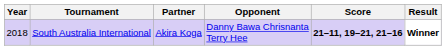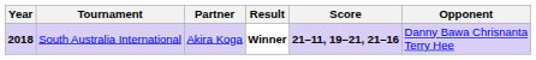columns swapped: Opponent <-> Result
South Australia International | Year: normal -> bold
